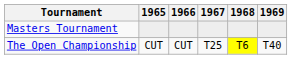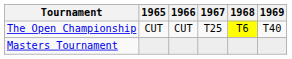rows swapped: Masters Tournament <-> The Open Championship
